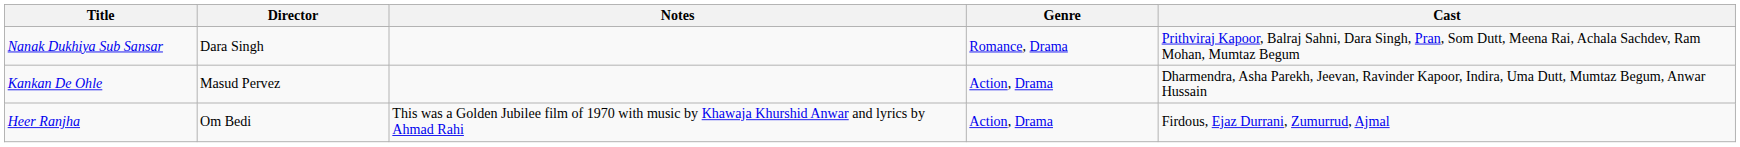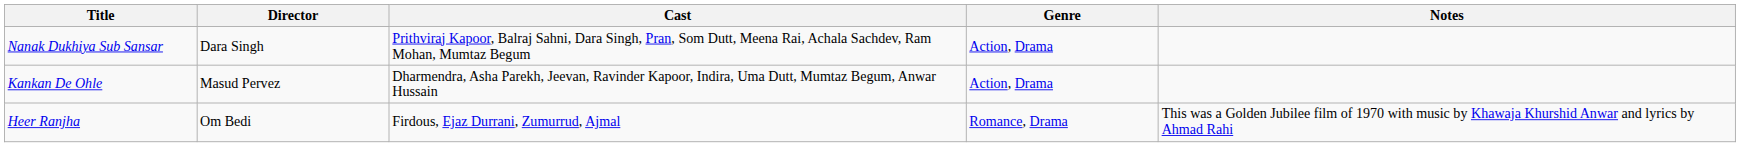columns swapped: Cast <-> Notes
Nanak Dukhiya Sub Sansar | Genre: Romance, Drama -> Action, Drama
Heer Ranjha | Genre: Action, Drama -> Romance, Drama
